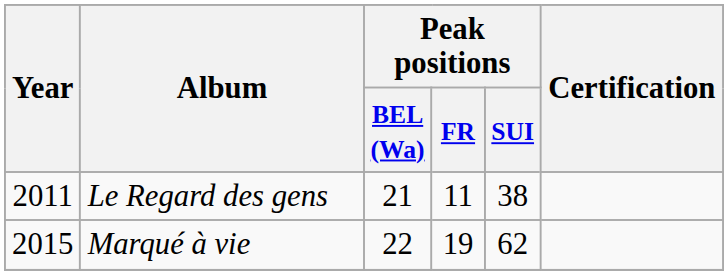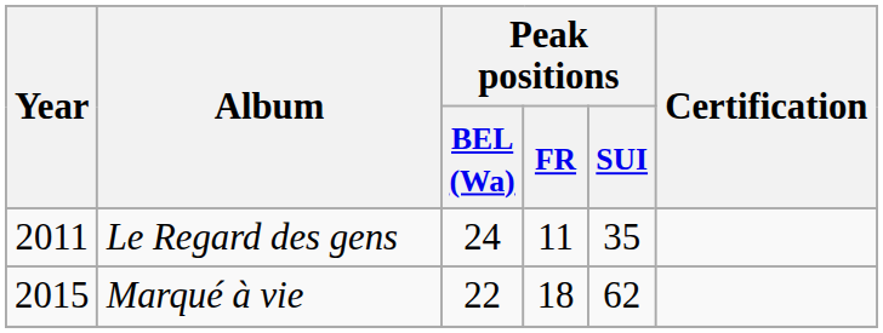Le Regard des gens | Peak positions / BEL (Wa): 21 -> 24
Le Regard des gens | Peak positions / SUI: 38 -> 35
Marqué à vie | Peak positions / FR: 19 -> 18
